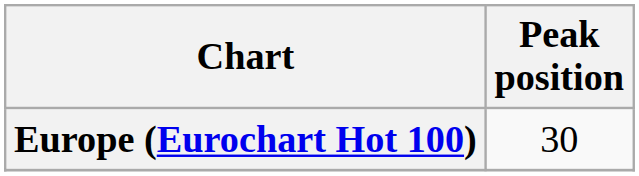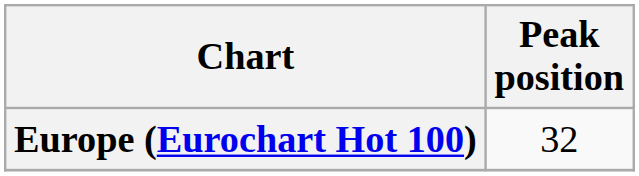Europe (Eurochart Hot 100) | Peak position: 30 -> 32
